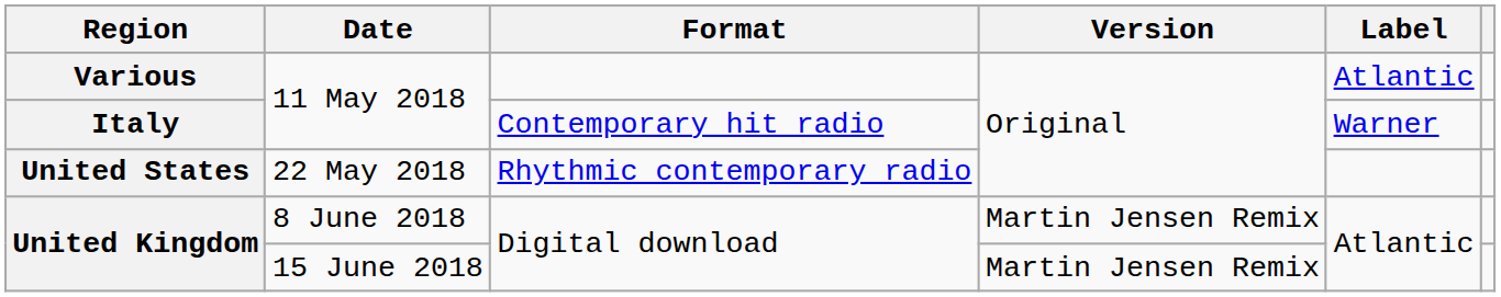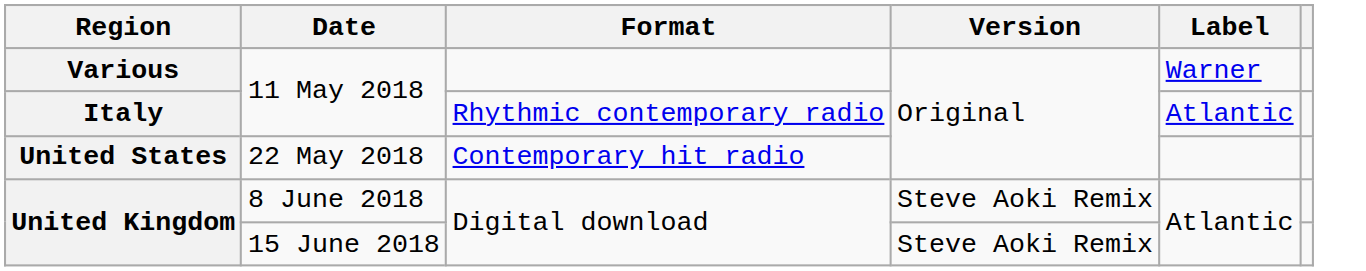Various | Label: Atlantic -> Warner
Italy | Format: Contemporary hit radio -> Rhythmic contemporary radio
Italy | Label: Warner -> Atlantic
United States | Format: Rhythmic contemporary radio -> Contemporary hit radio
United Kingdom / 8 June 2018 | Version: Martin Jensen Remix -> Steve Aoki Remix
United Kingdom / 15 June 2018 | Version: Martin Jensen Remix -> Steve Aoki Remix
